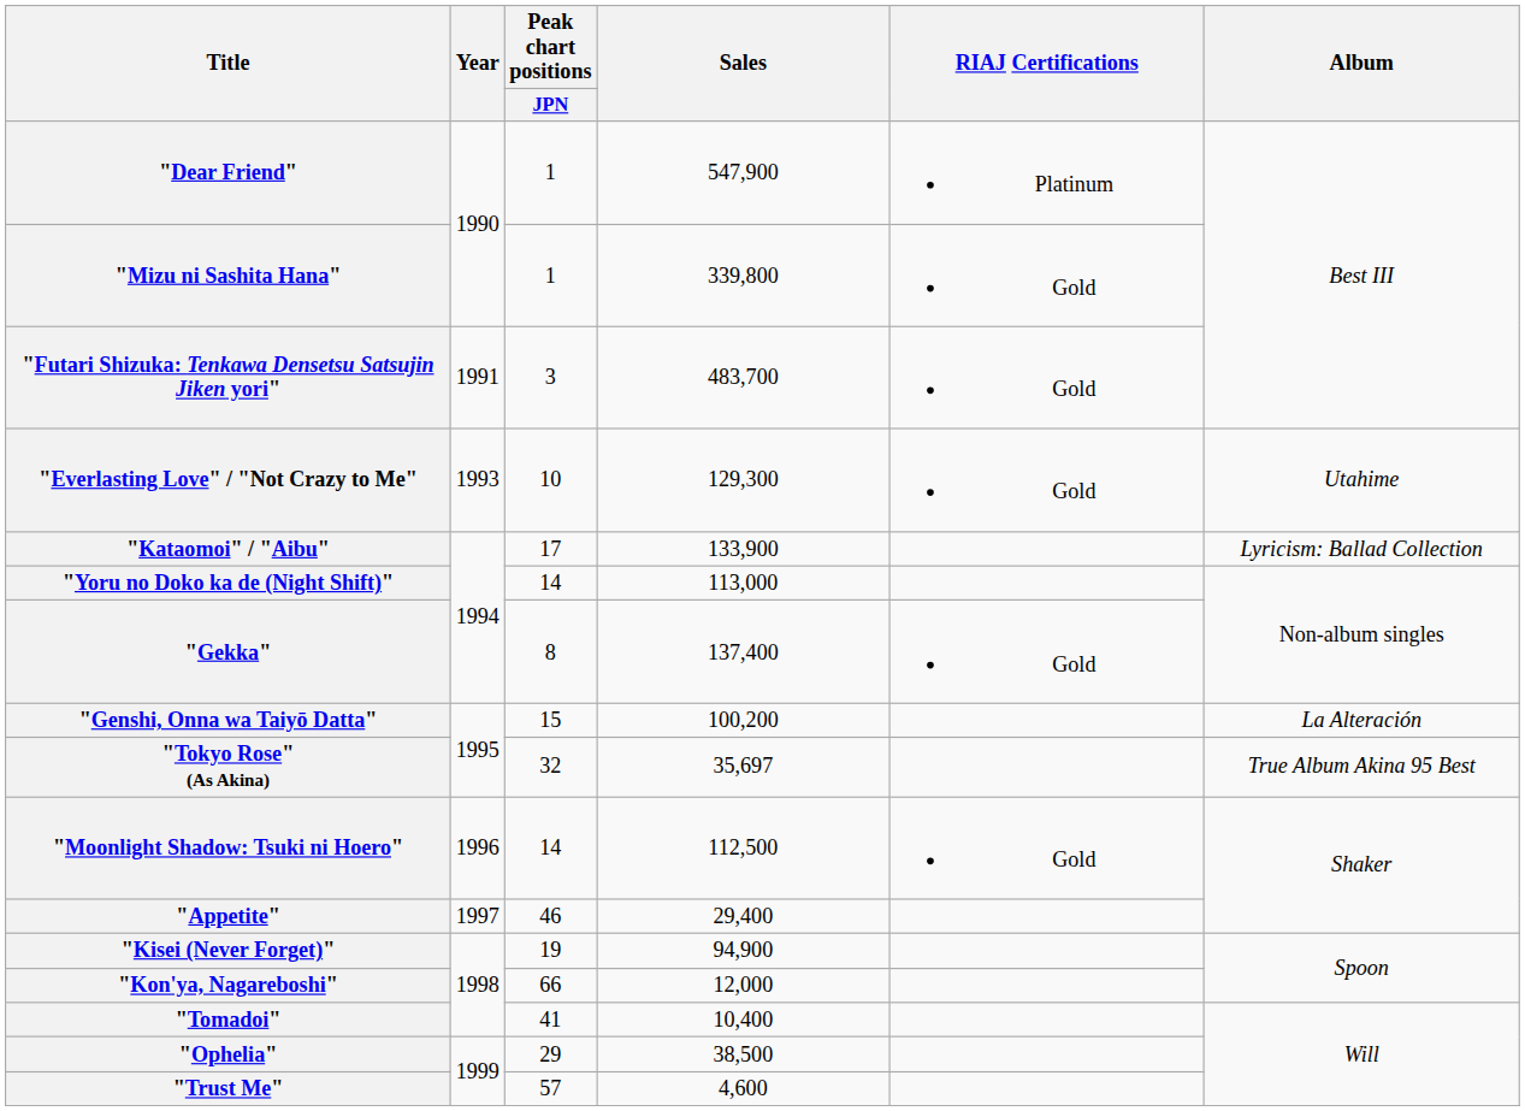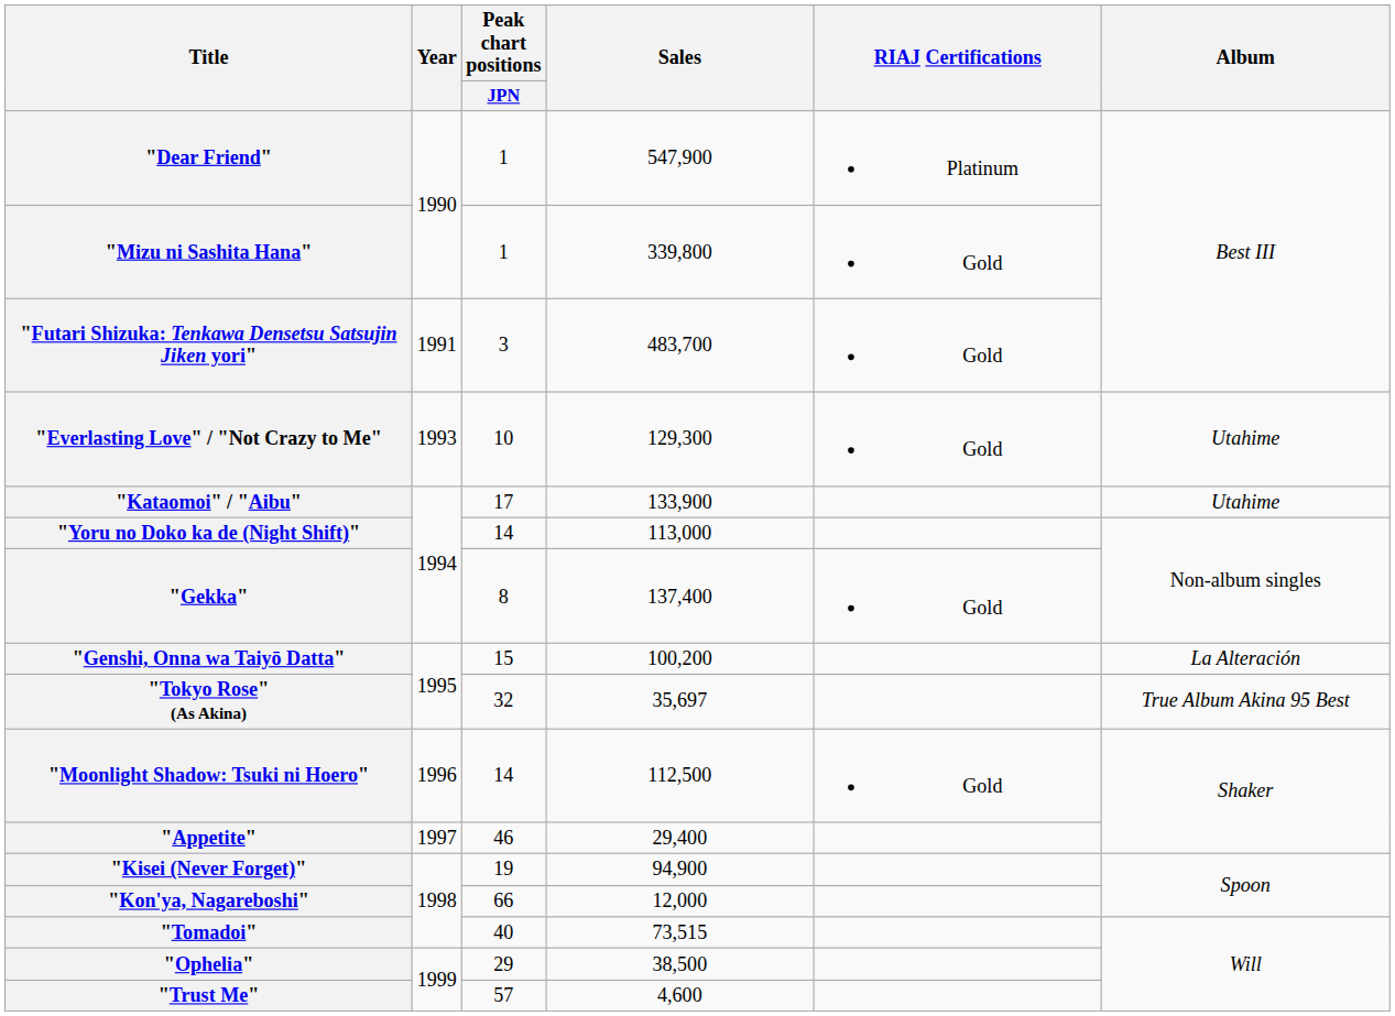"Kataomoi" / "Aibu" | Album: Lyricism: Ballad Collection -> Utahime
"Tomadoi" | Peak chart positions / JPN: 41 -> 40
"Tomadoi" | Sales: 10,400 -> 73,515
